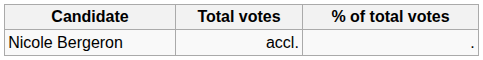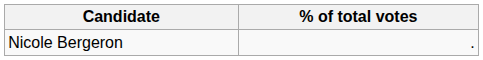- column: Total votes | accl.
